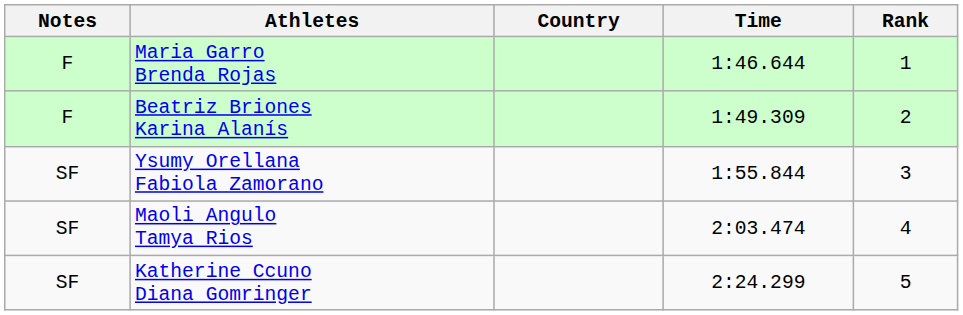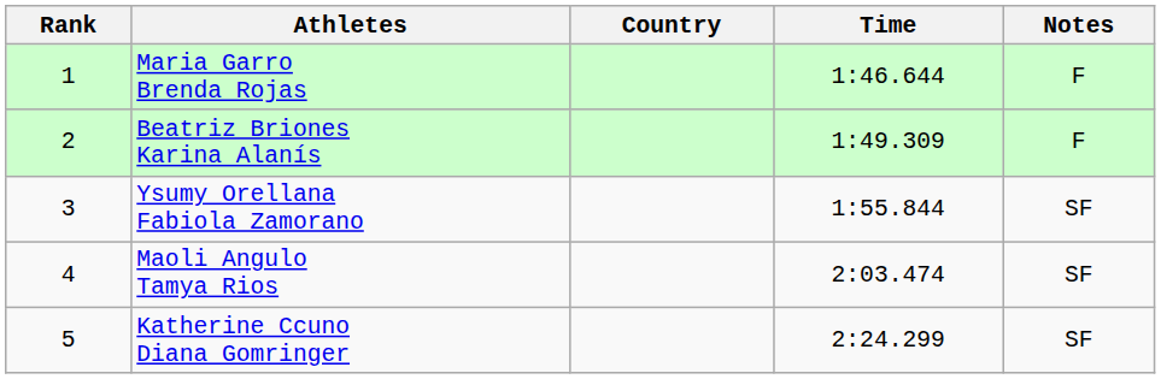columns swapped: Rank <-> Notes
